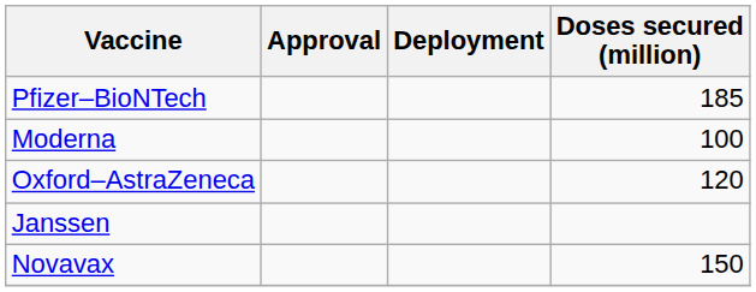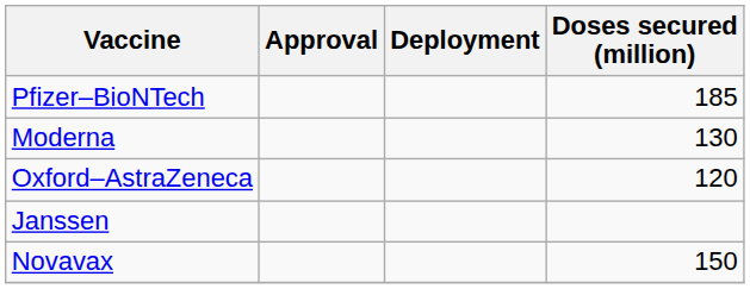Moderna | Doses secured (million): 100 -> 130
